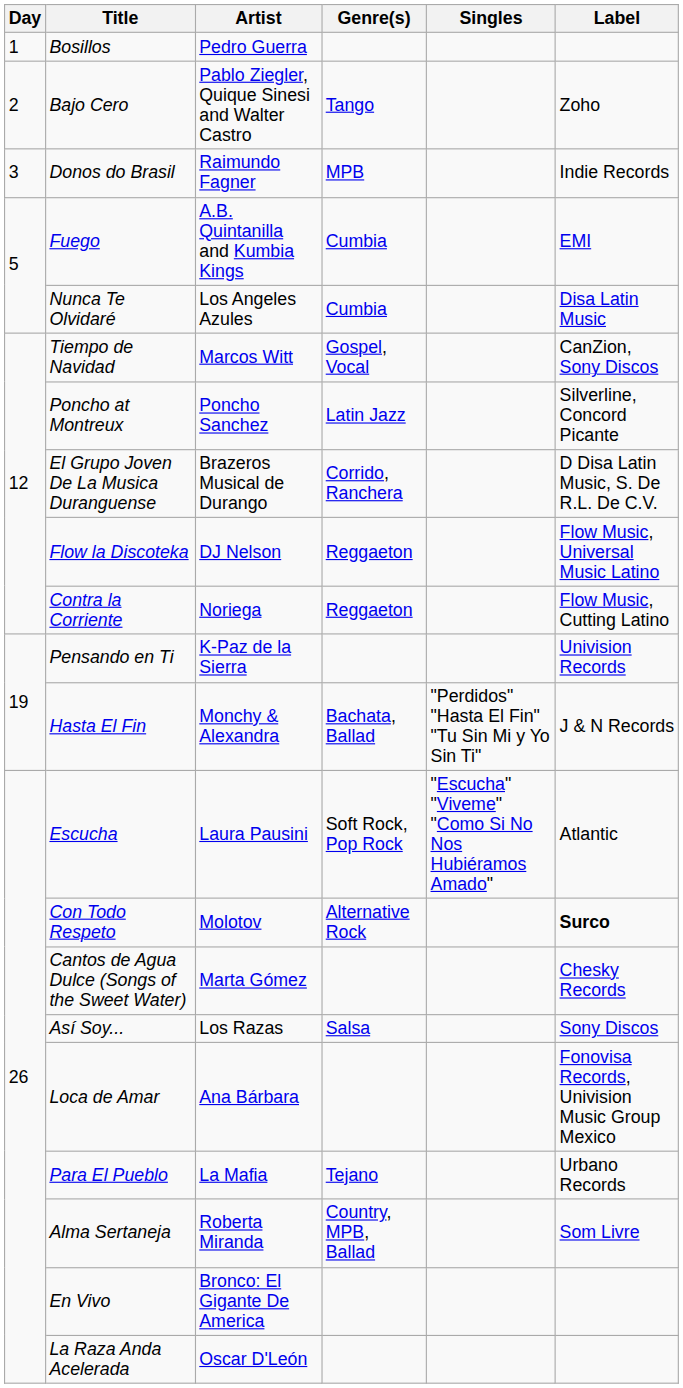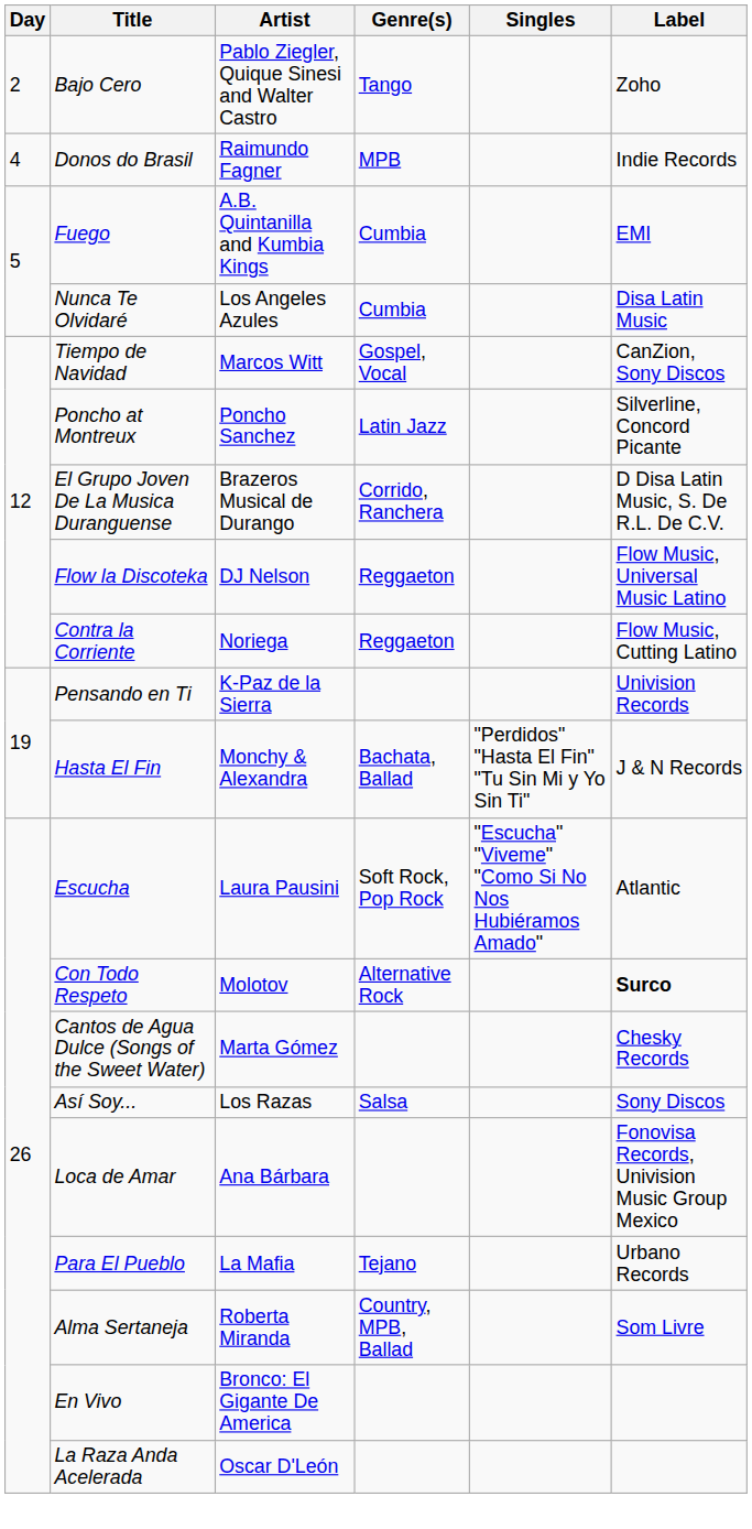- row: 1 | Bosillos | Pedro Guerra
Donos do Brasil | Day: 3 -> 4
